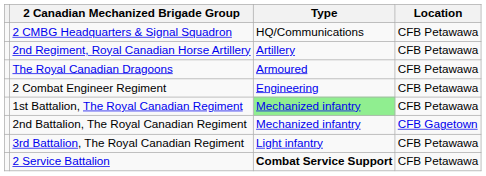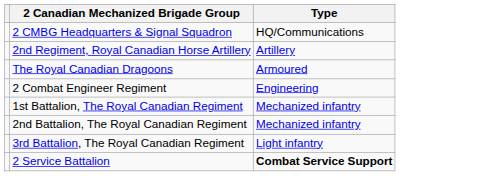- column: Location | CFB Petawawa | CFB Petawawa | CFB Petawawa | CFB Petawawa | CFB Petawawa | CFB Gagetown | CFB Petawawa | CFB Petawawa
1st Battalion, The Royal Canadian Regiment | Type: lightgreen background -> no background
